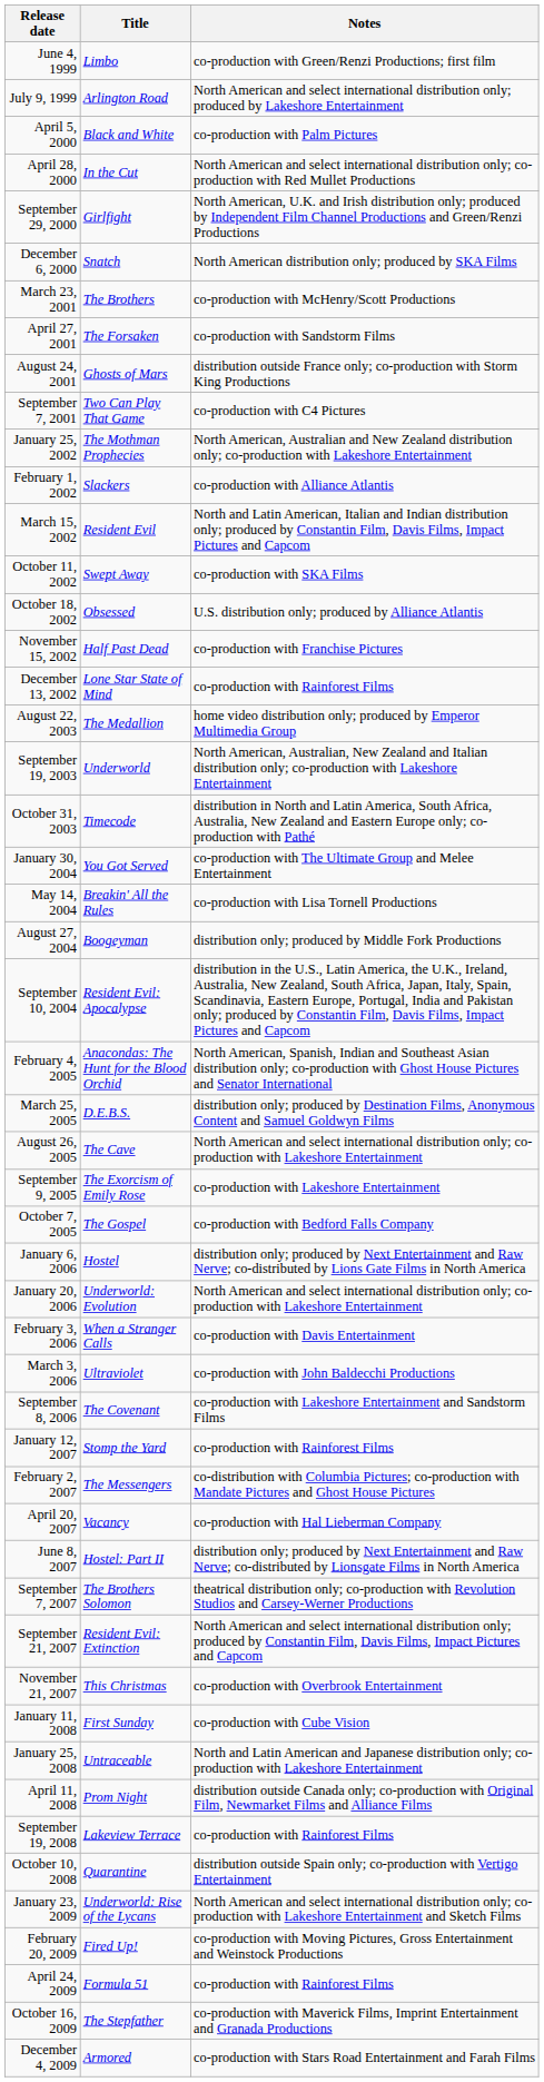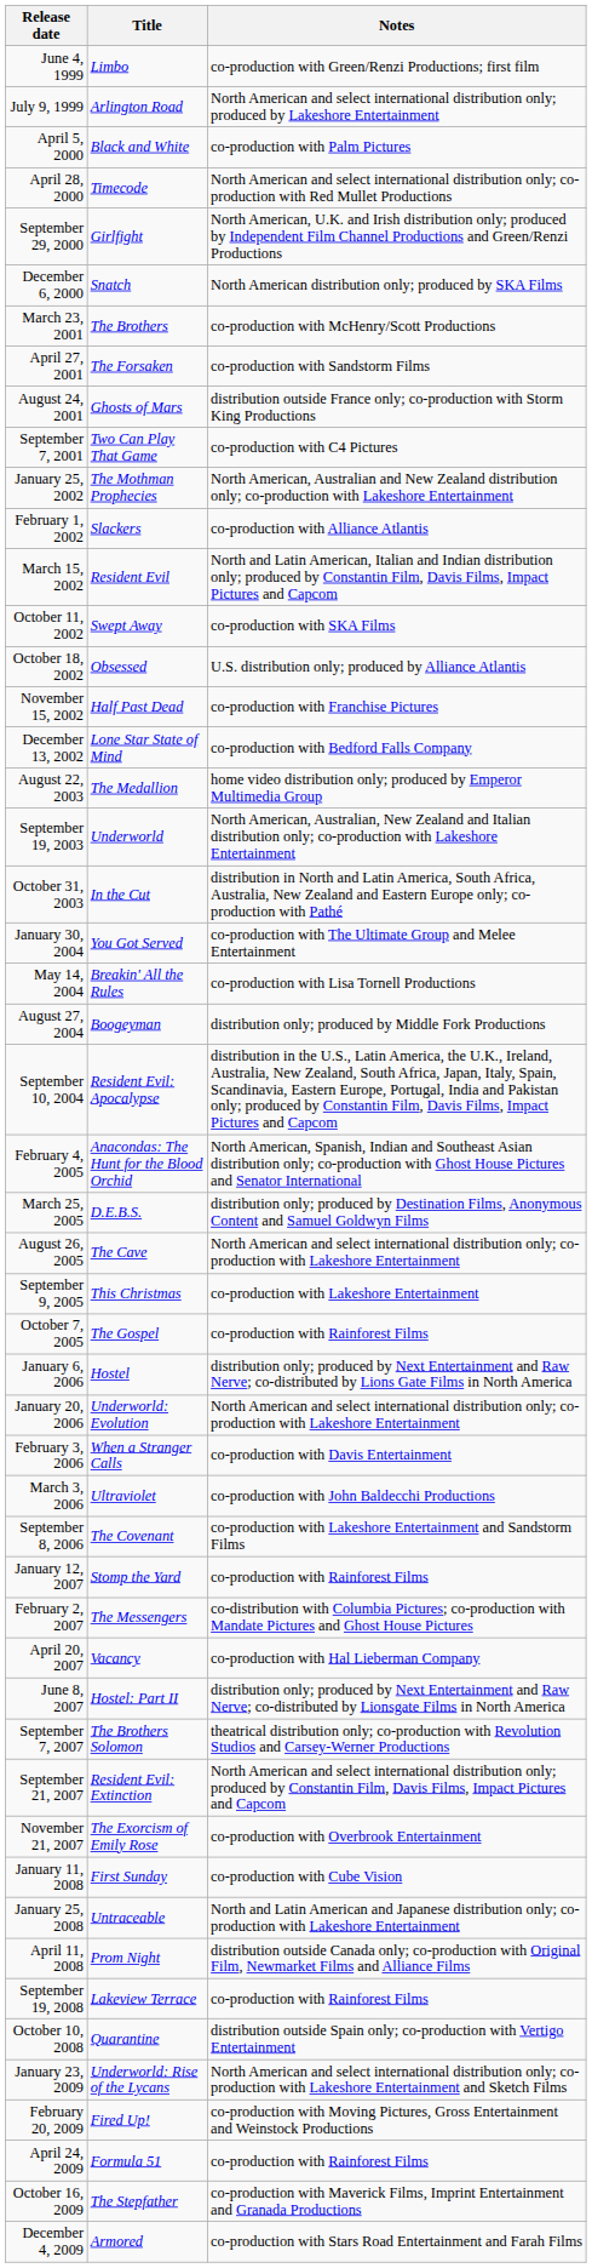April 28, 2000 | Title: In the Cut -> Timecode
December 13, 2002 | Notes: co-production with Rainforest Films -> co-production with Bedford Falls Company
October 31, 2003 | Title: Timecode -> In the Cut
September 9, 2005 | Title: The Exorcism of Emily Rose -> This Christmas
October 7, 2005 | Notes: co-production with Bedford Falls Company -> co-production with Rainforest Films
November 21, 2007 | Title: This Christmas -> The Exorcism of Emily Rose
